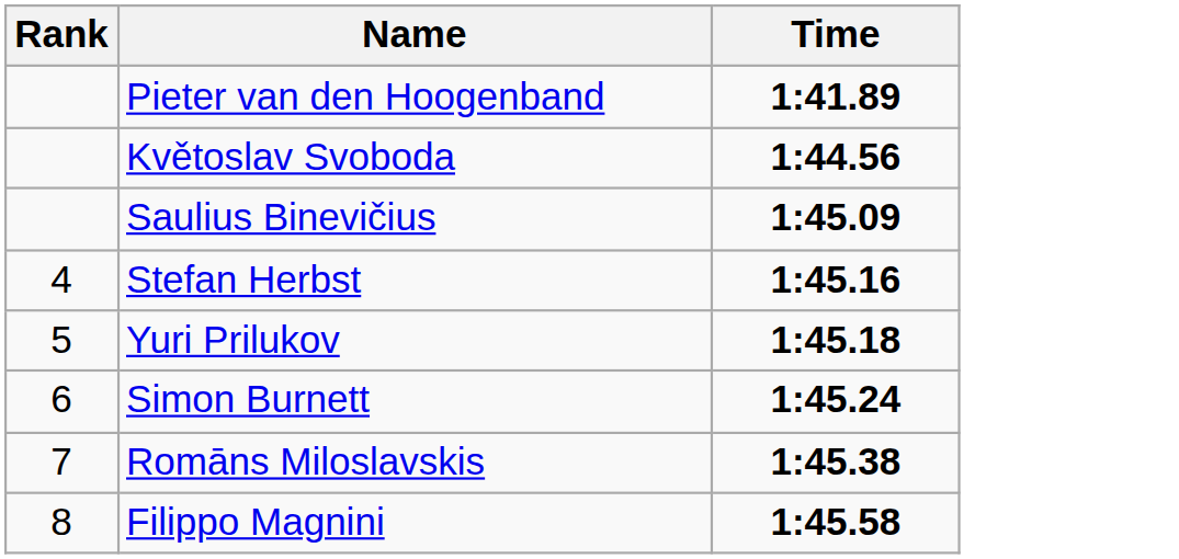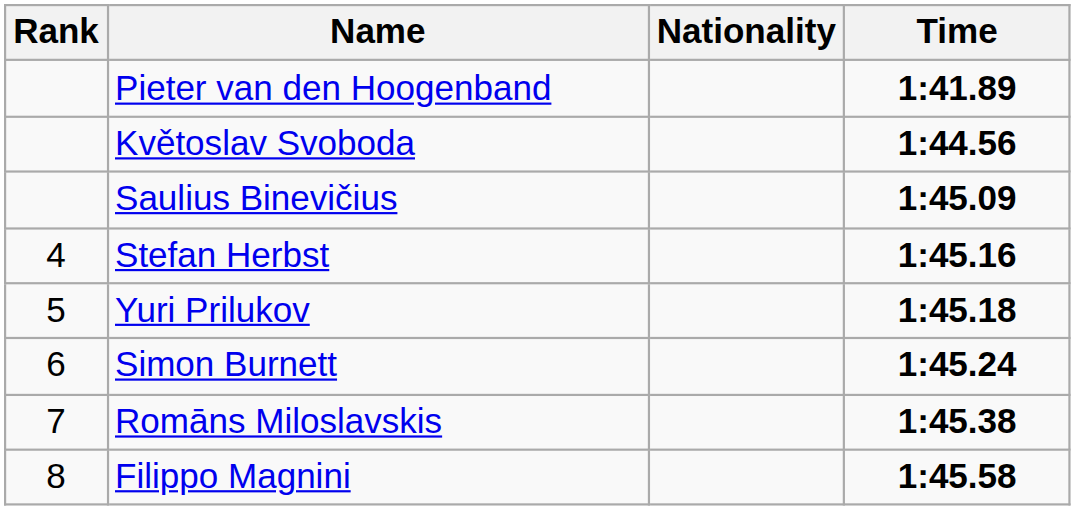+ column: Nationality
